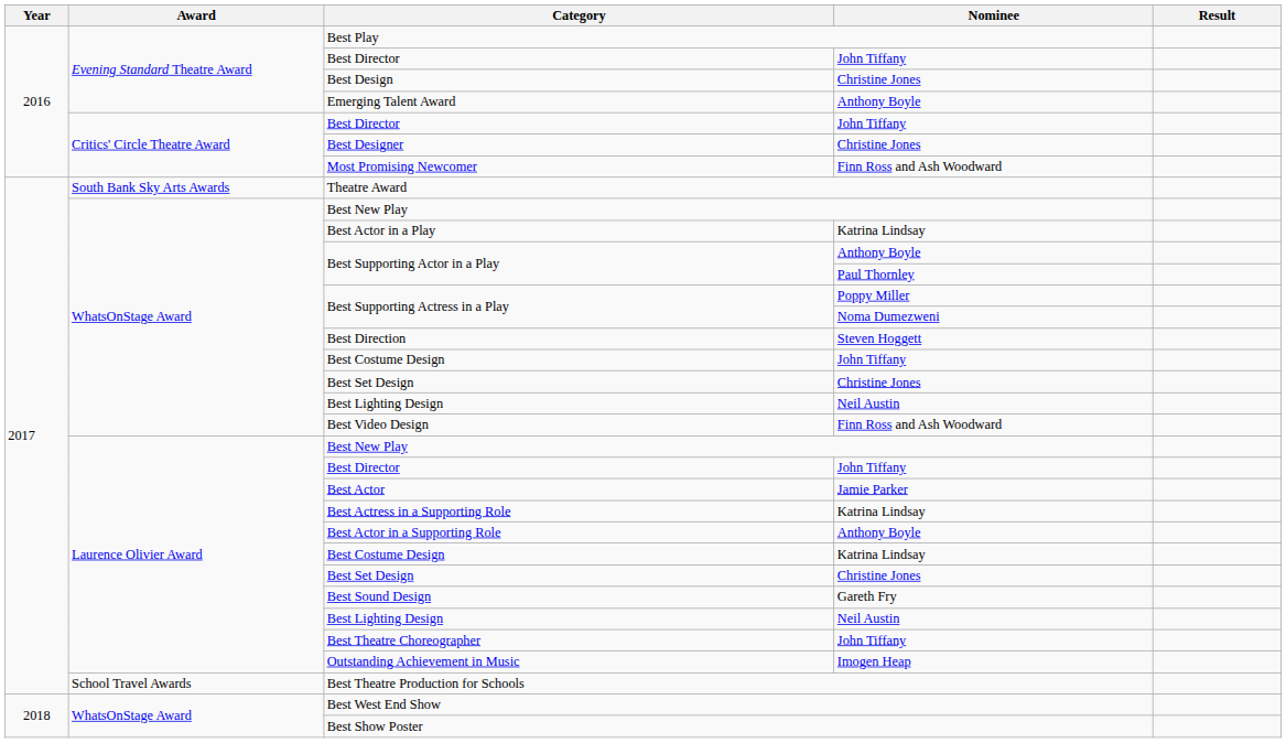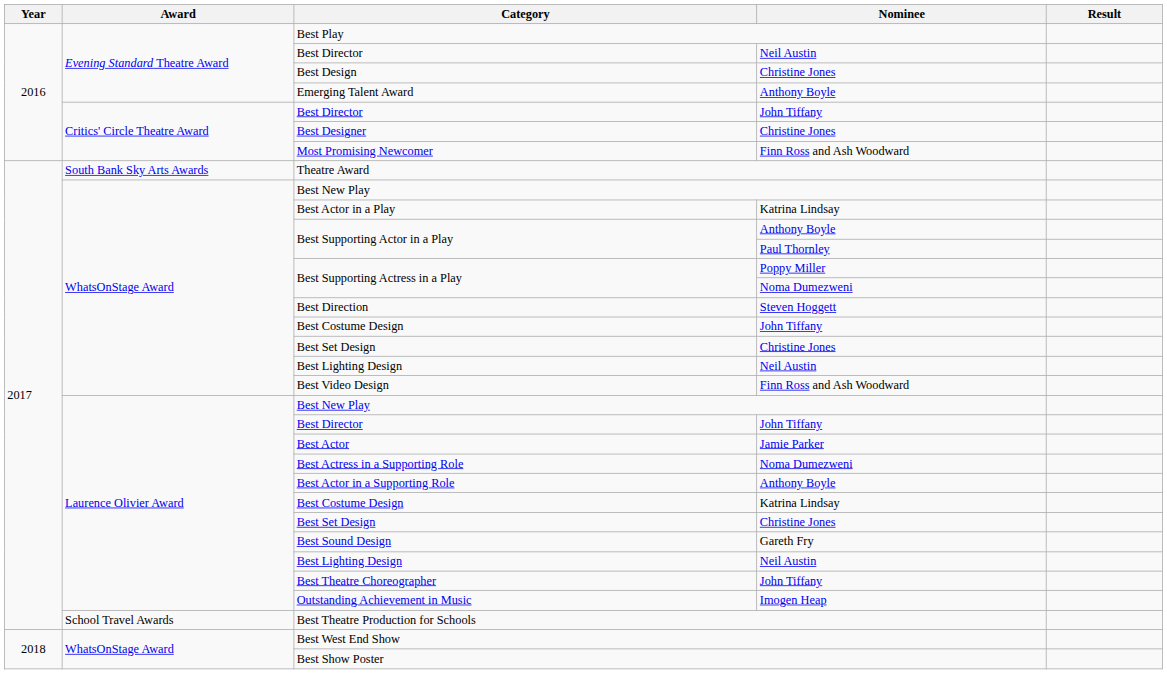Evening Standard Theatre Award / Best Director | Nominee: John Tiffany -> Neil Austin
Best Actress in a Supporting Role | Nominee: Katrina Lindsay -> Noma Dumezweni
